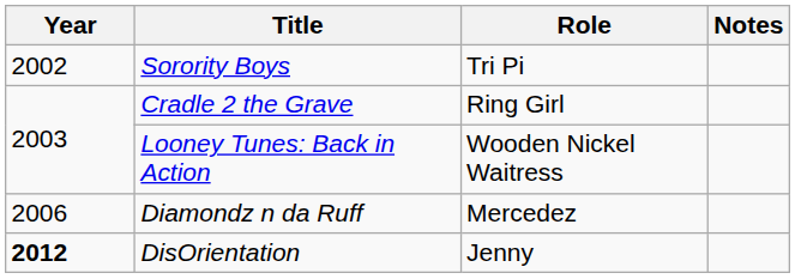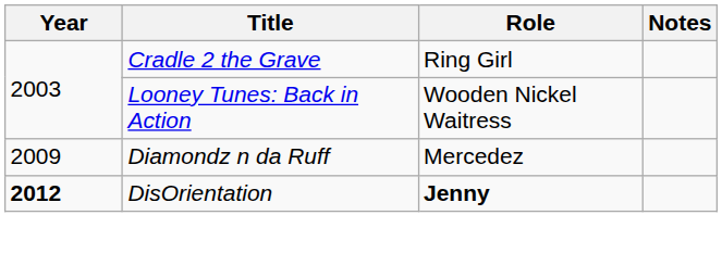- row: 2002 | Sorority Boys | Tri Pi
Diamondz n da Ruff | Year: 2006 -> 2009
DisOrientation | Role: normal -> bold
